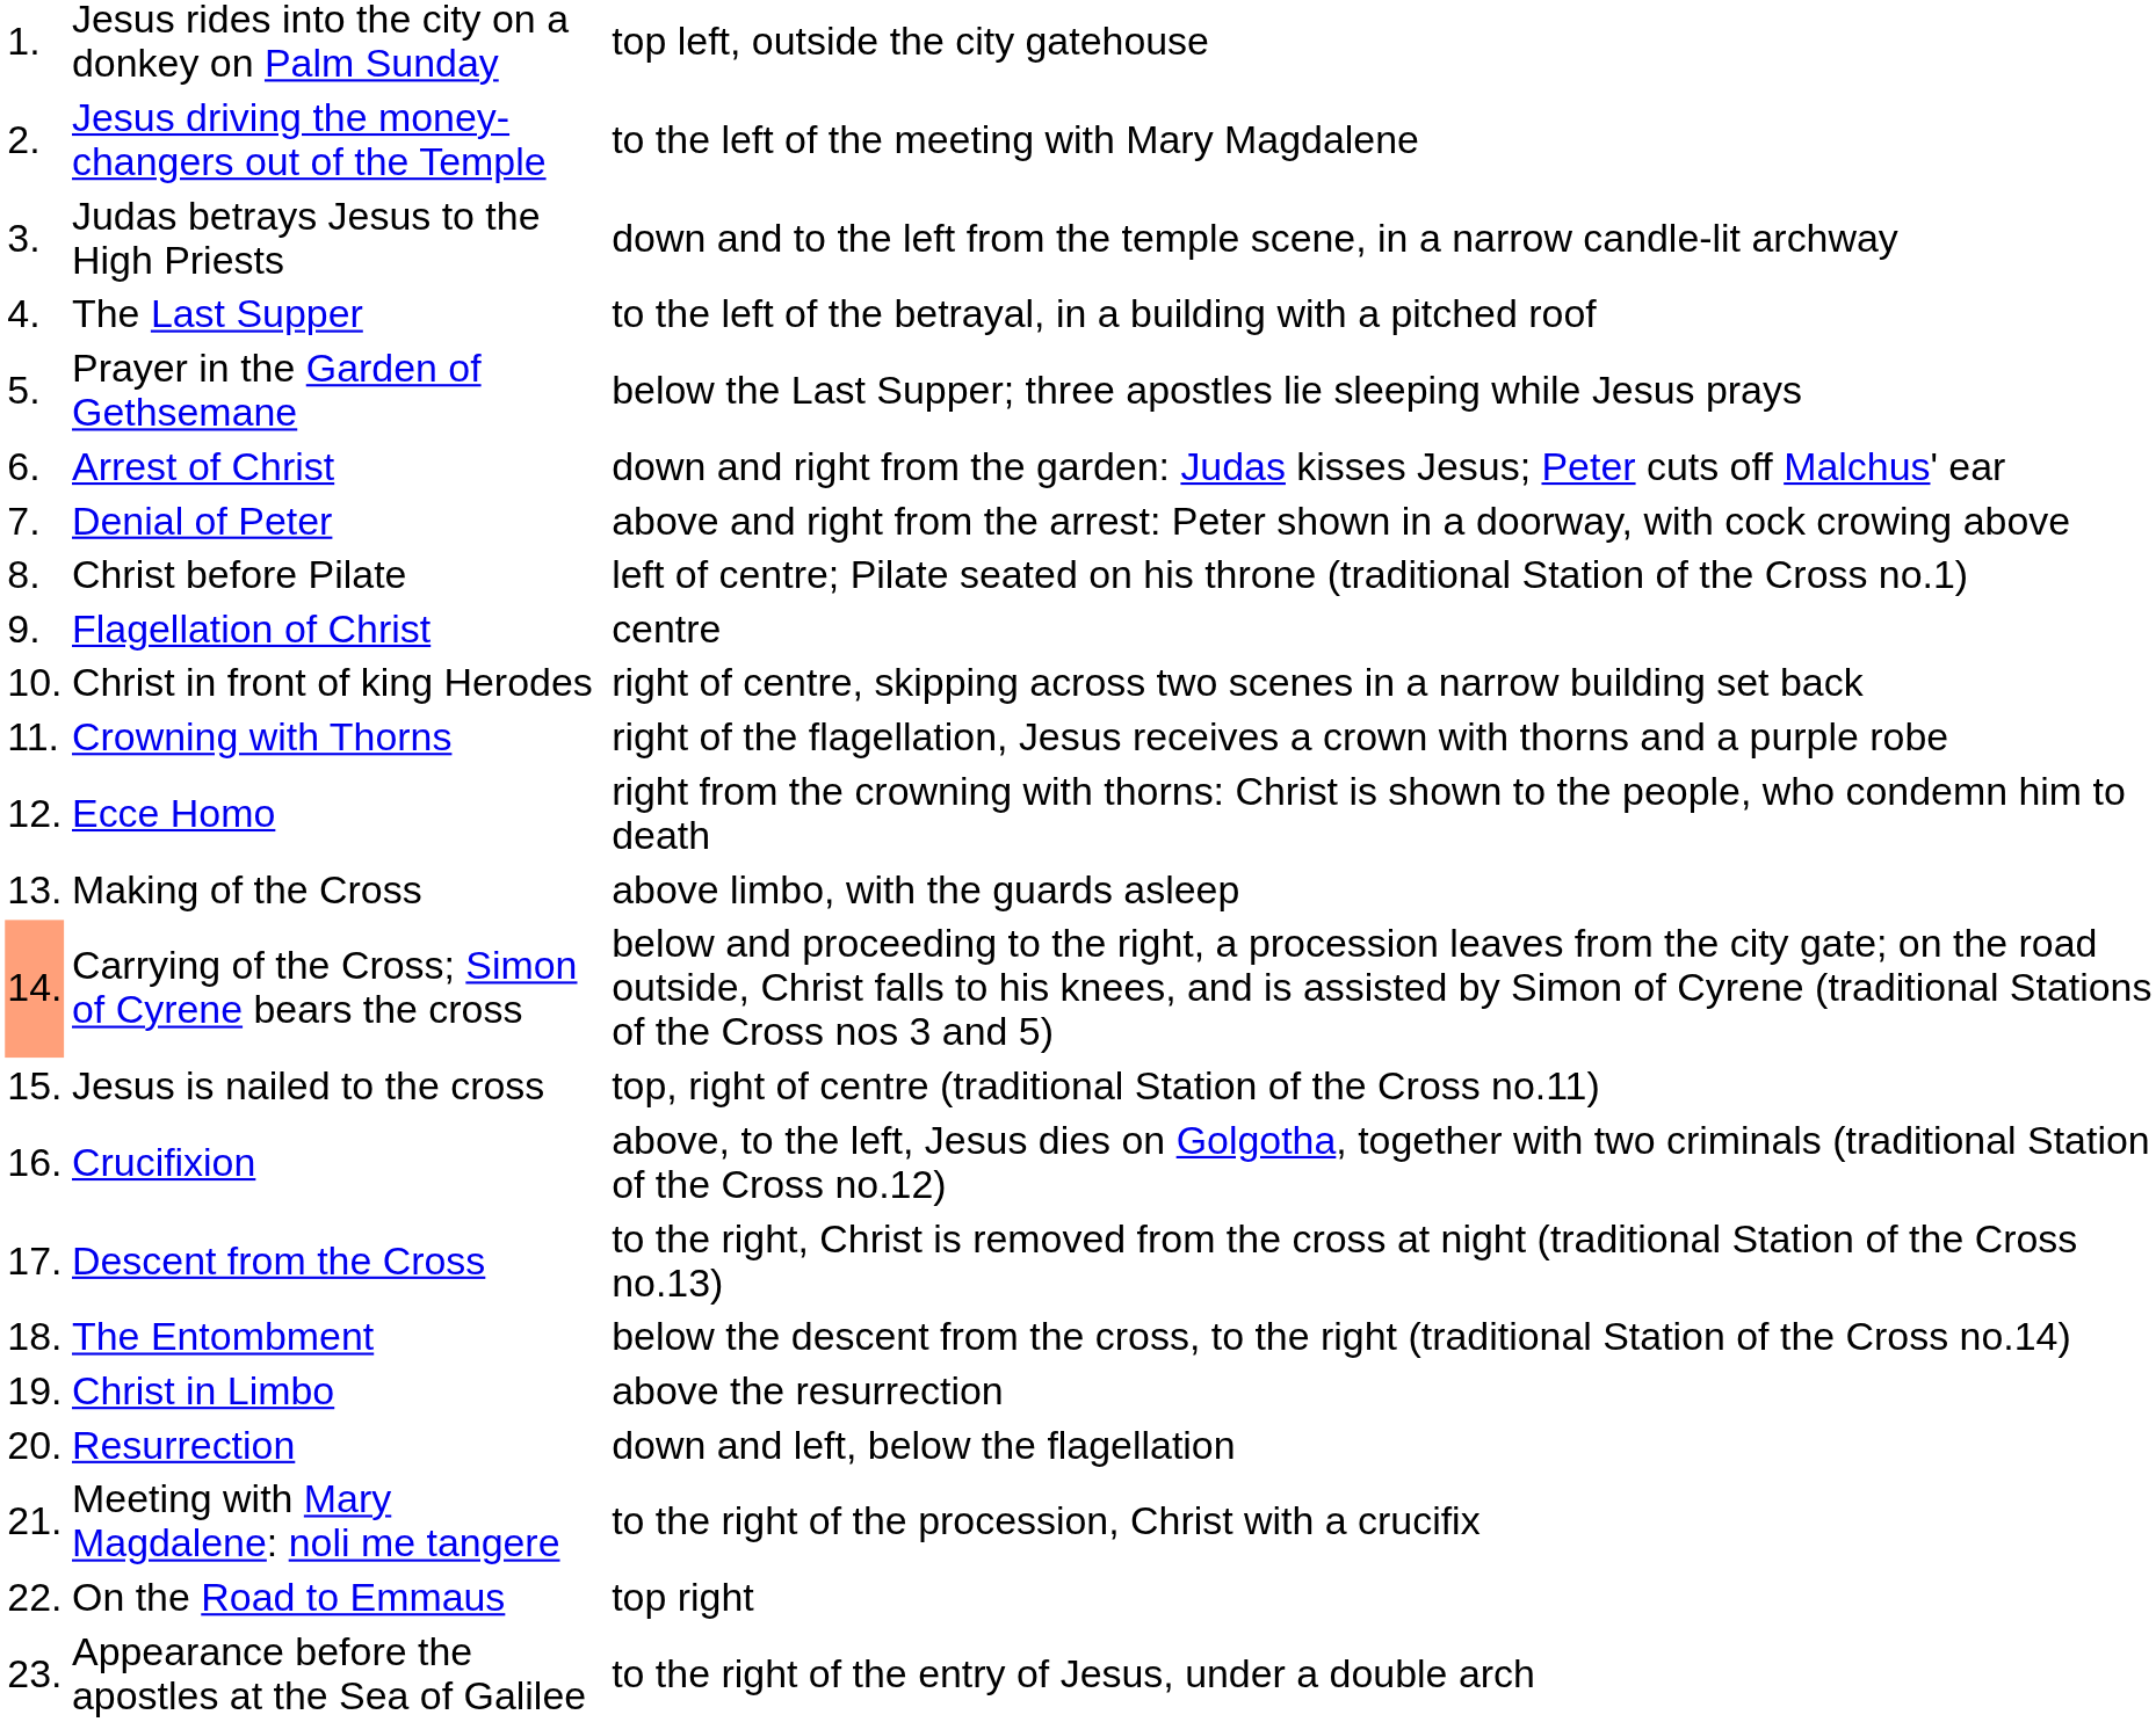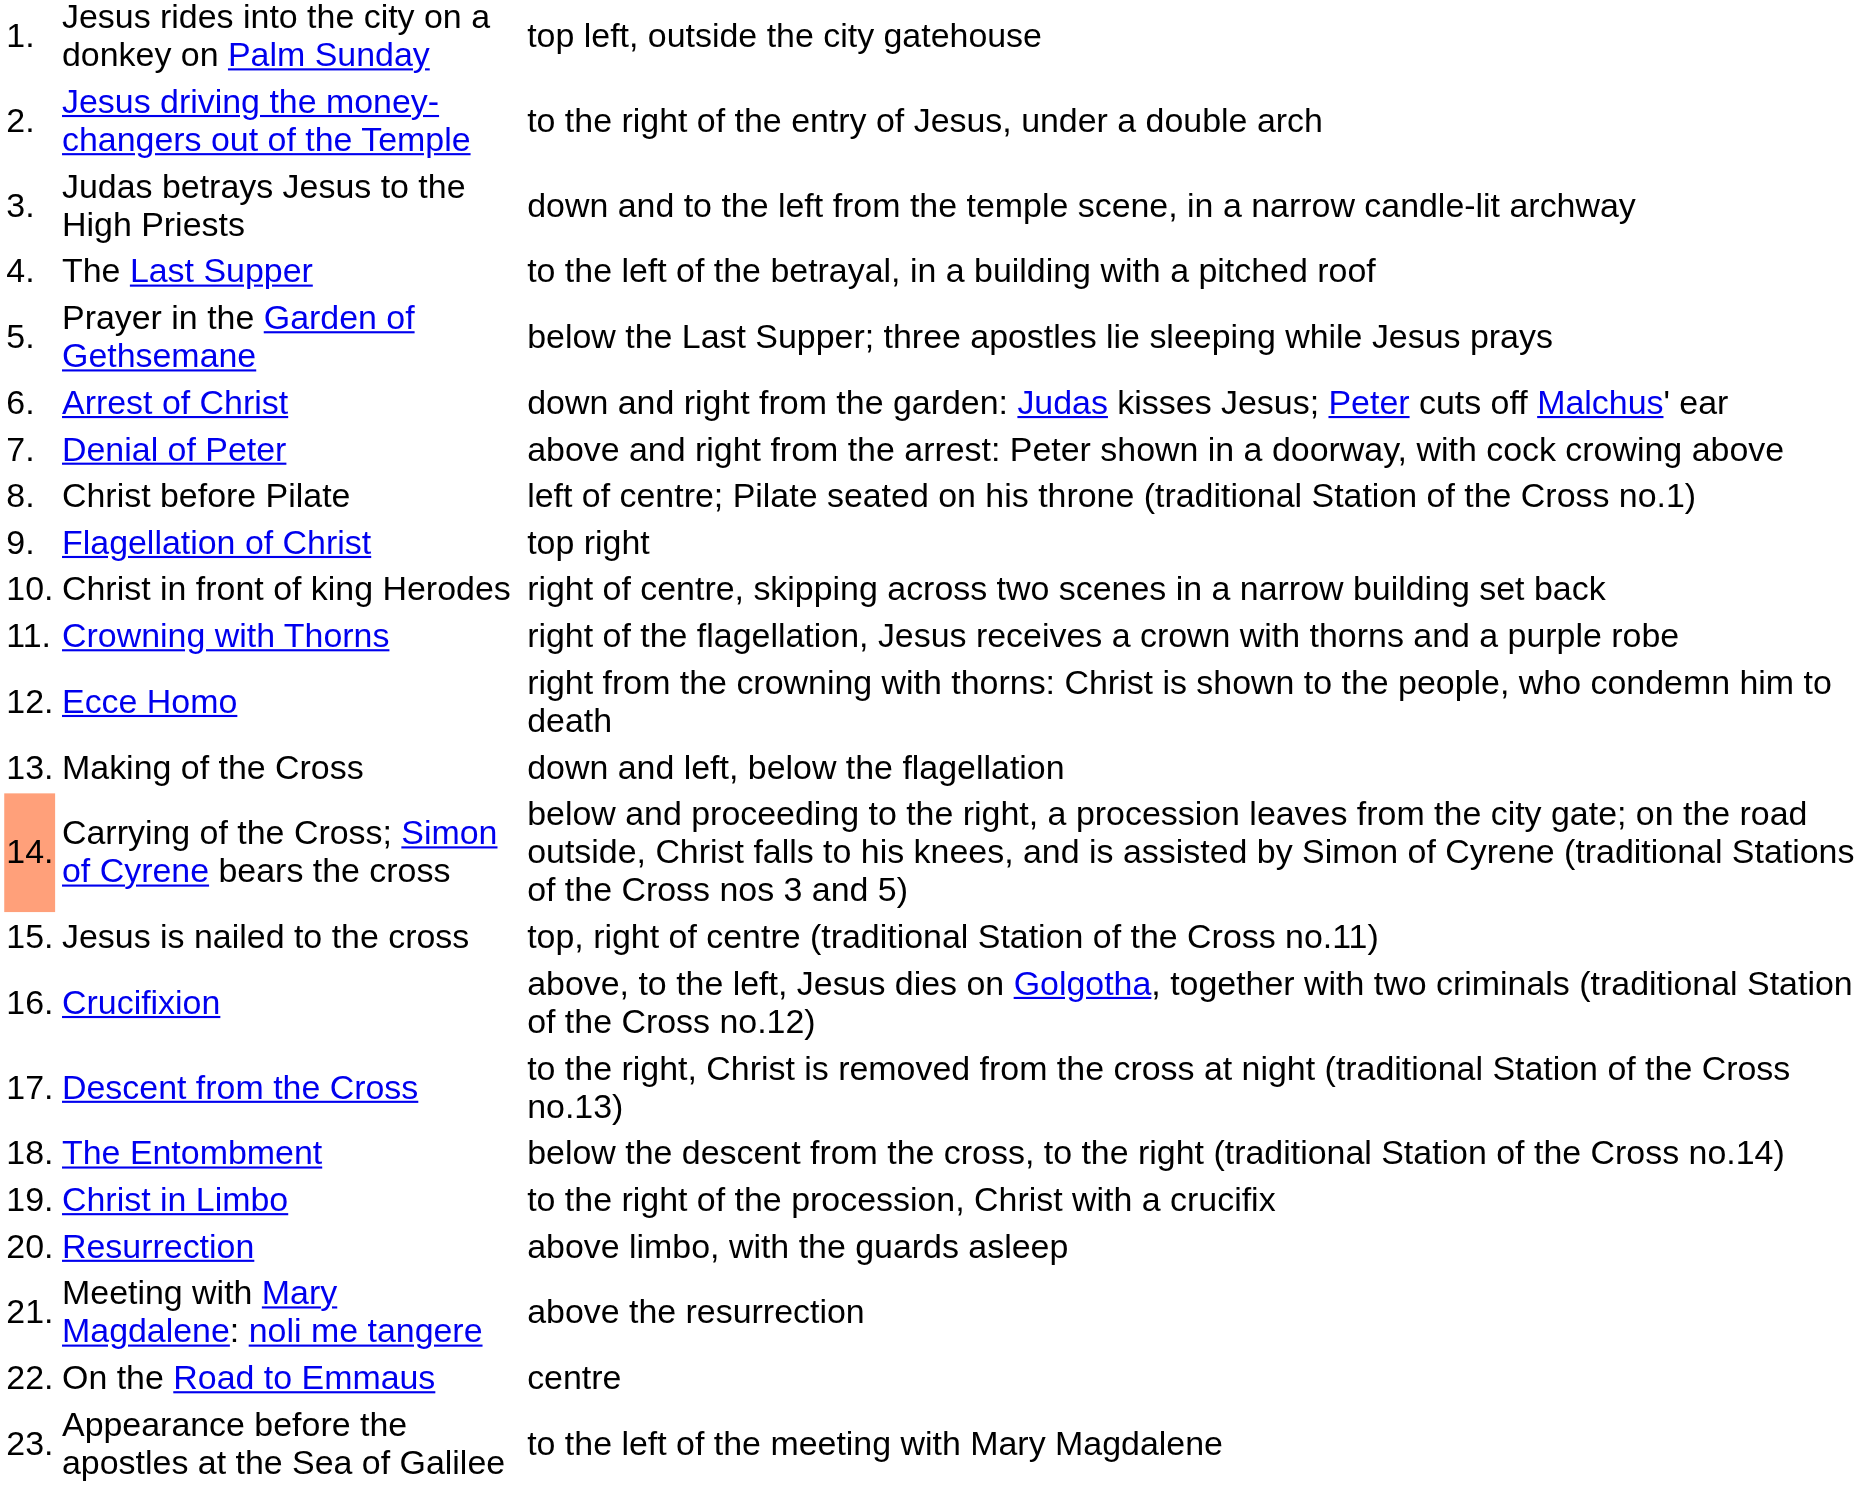Jesus driving the money-changers out of the Temple | column 3: to the left of the meeting with Mary Magdalene -> to the right of the entry of Jesus, under a double arch
Flagellation of Christ | column 3: centre -> top right
Making of the Cross | column 3: above limbo, with the guards asleep -> down and left, below the flagellation
Christ in Limbo | column 3: above the resurrection -> to the right of the procession, Christ with a crucifix
Resurrection | column 3: down and left, below the flagellation -> above limbo, with the guards asleep
Meeting with Mary Magdalene: noli me tangere | column 3: to the right of the procession, Christ with a crucifix -> above the resurrection
On the Road to Emmaus | column 3: top right -> centre
Appearance before the apostles at the Sea of Galilee | column 3: to the right of the entry of Jesus, under a double arch -> to the left of the meeting with Mary Magdalene
